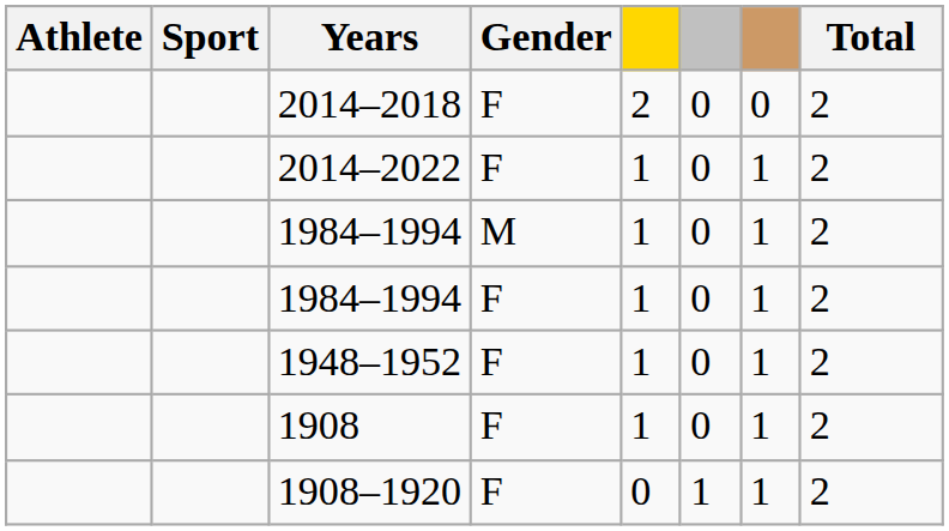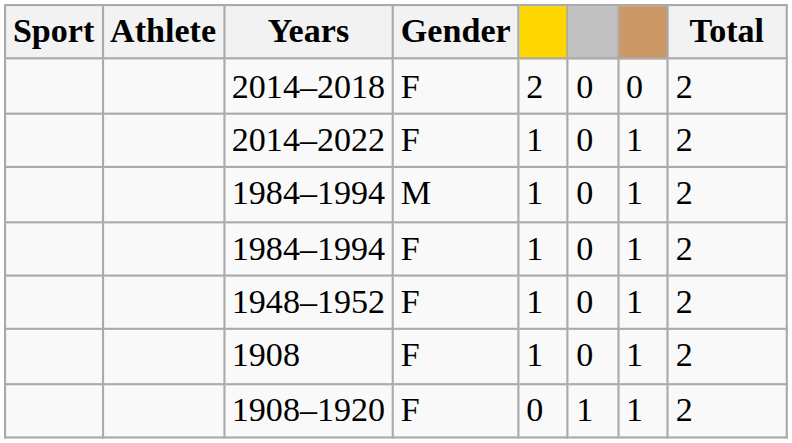columns swapped: Athlete <-> Sport
